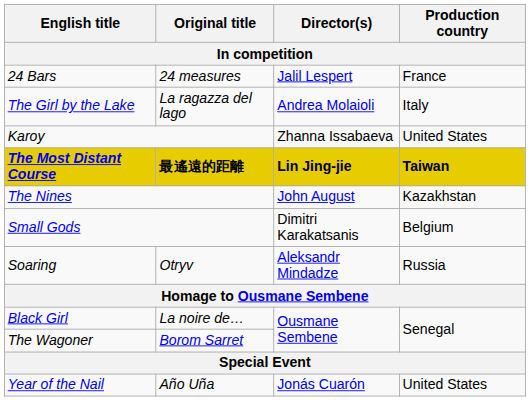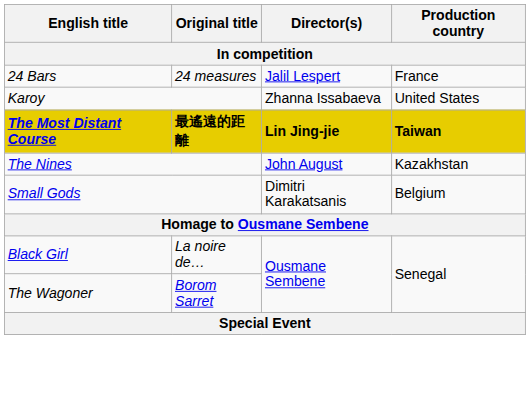- row: The Girl by the Lake | La ragazza del lago | Andrea Molaioli | Italy
- row: Soaring | Otryv | Aleksandr Mindadze | Russia
- row: Year of the Nail | Año Uña | Jonás Cuarón | United States
